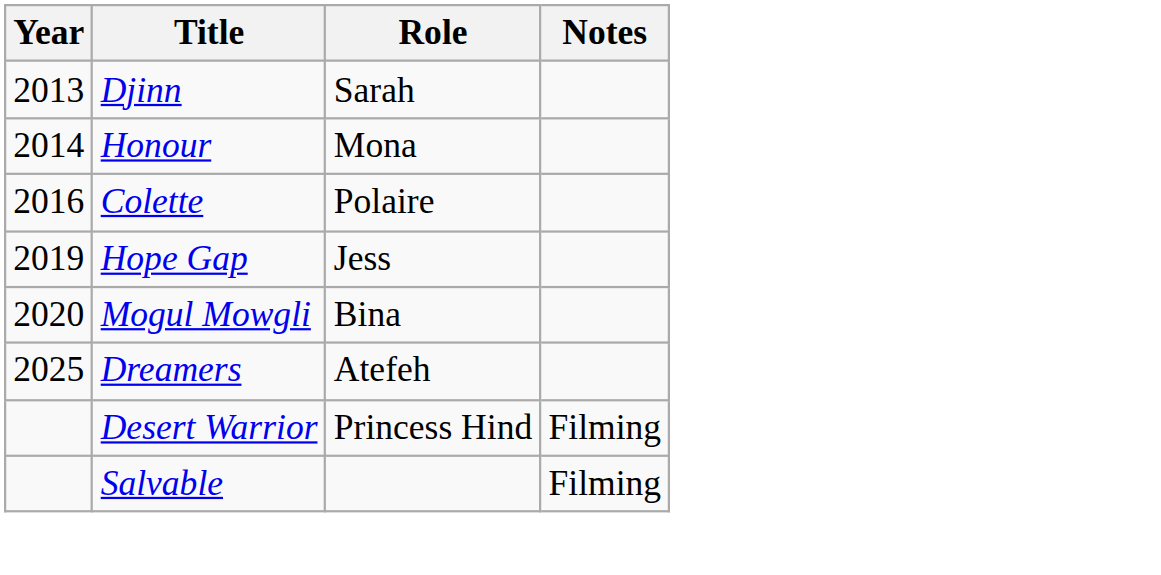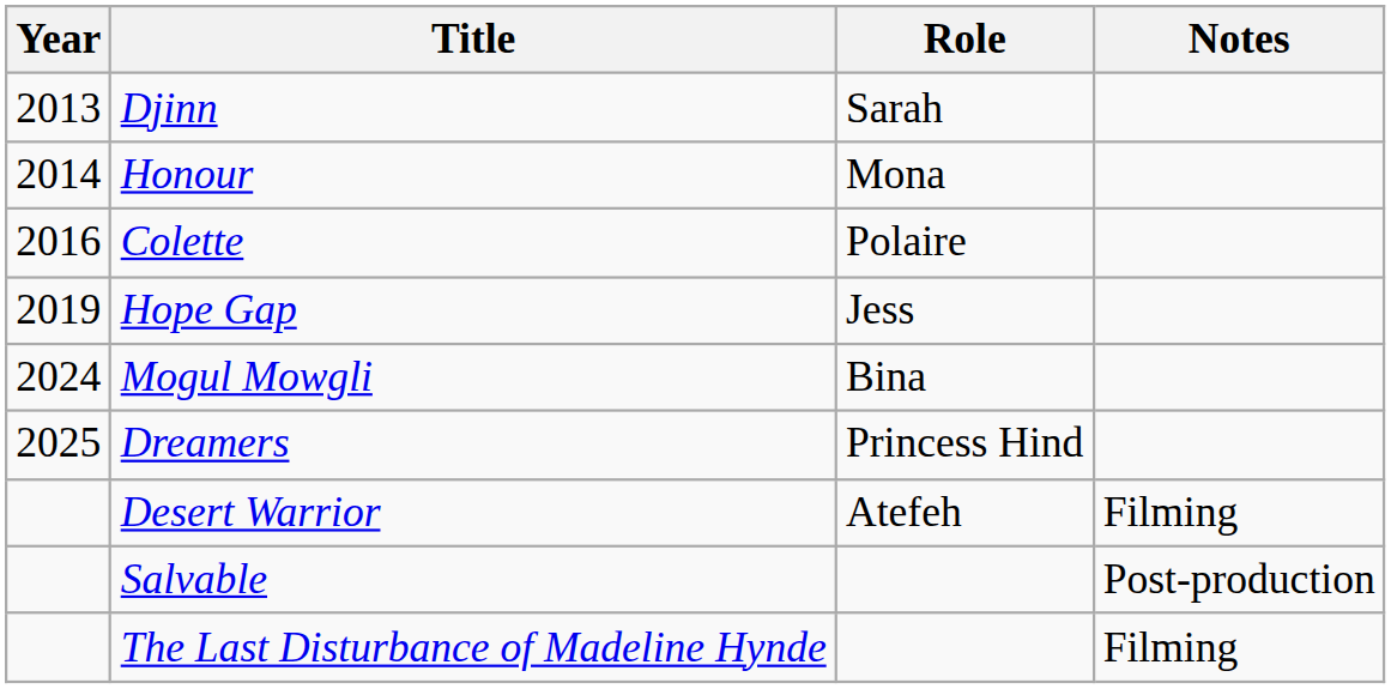Mogul Mowgli | Year: 2020 -> 2024
Dreamers | Role: Atefeh -> Princess Hind
Desert Warrior | Role: Princess Hind -> Atefeh
Salvable | Notes: Filming -> Post-production
+ row: The Last Disturbance of Madeline Hynde | Filming
